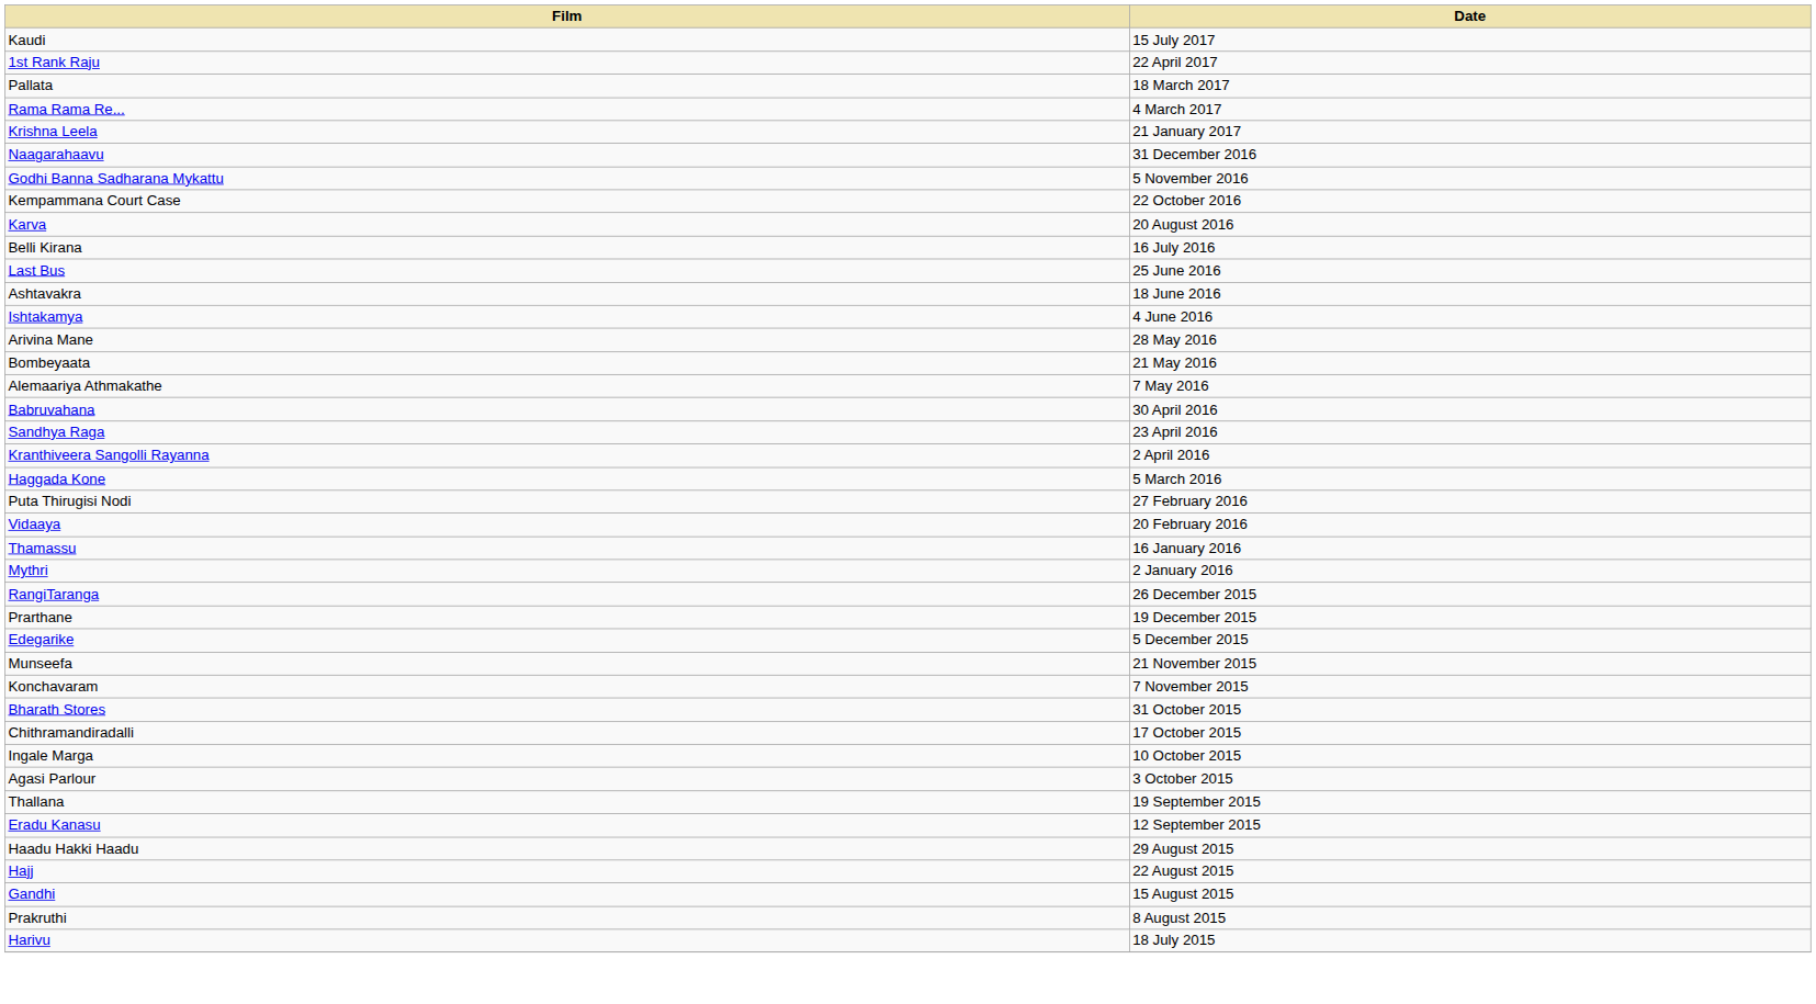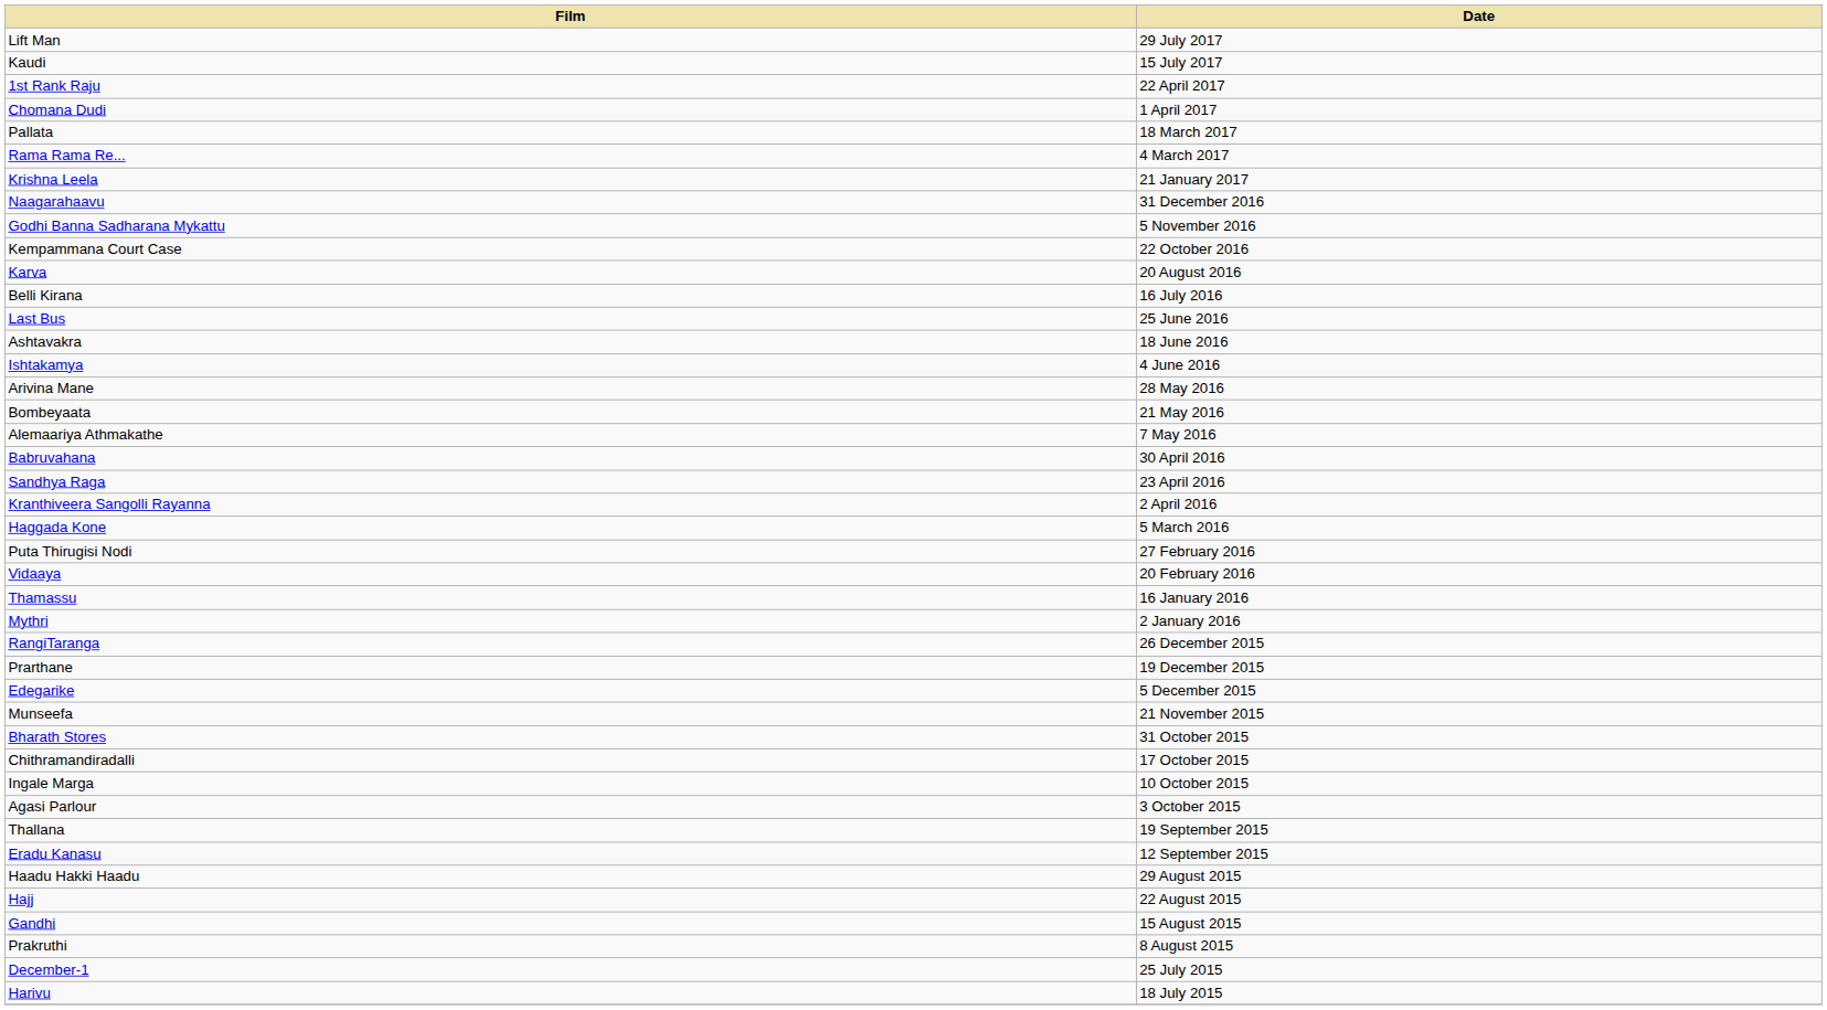+ row: Lift Man | 29 July 2017
+ row: Chomana Dudi | 1 April 2017
- row: Konchavaram | 7 November 2015
+ row: December-1 | 25 July 2015
